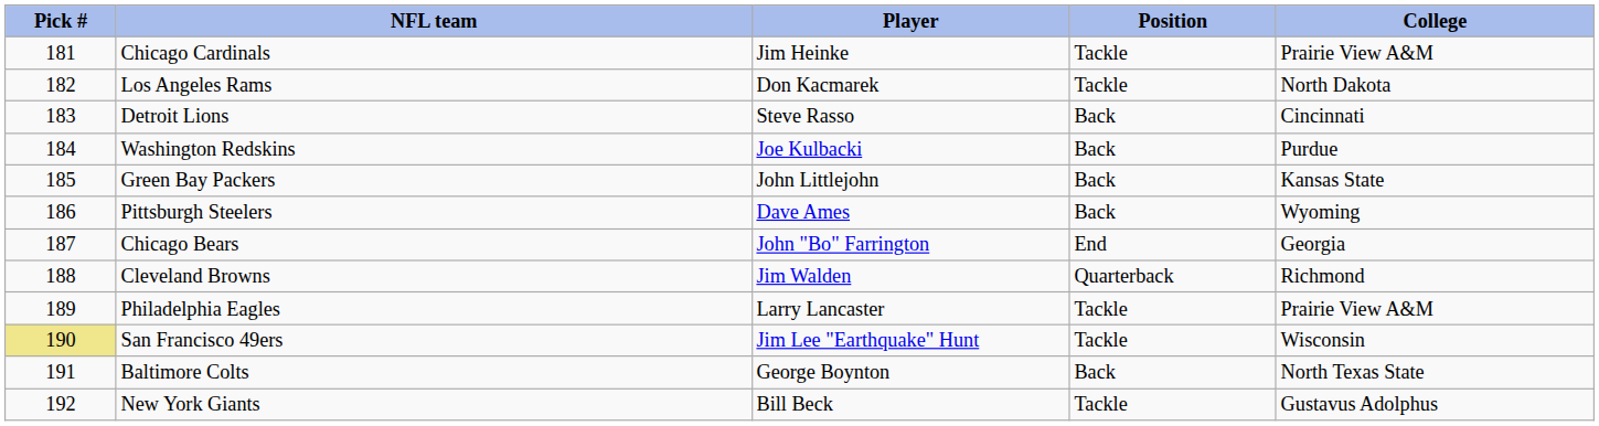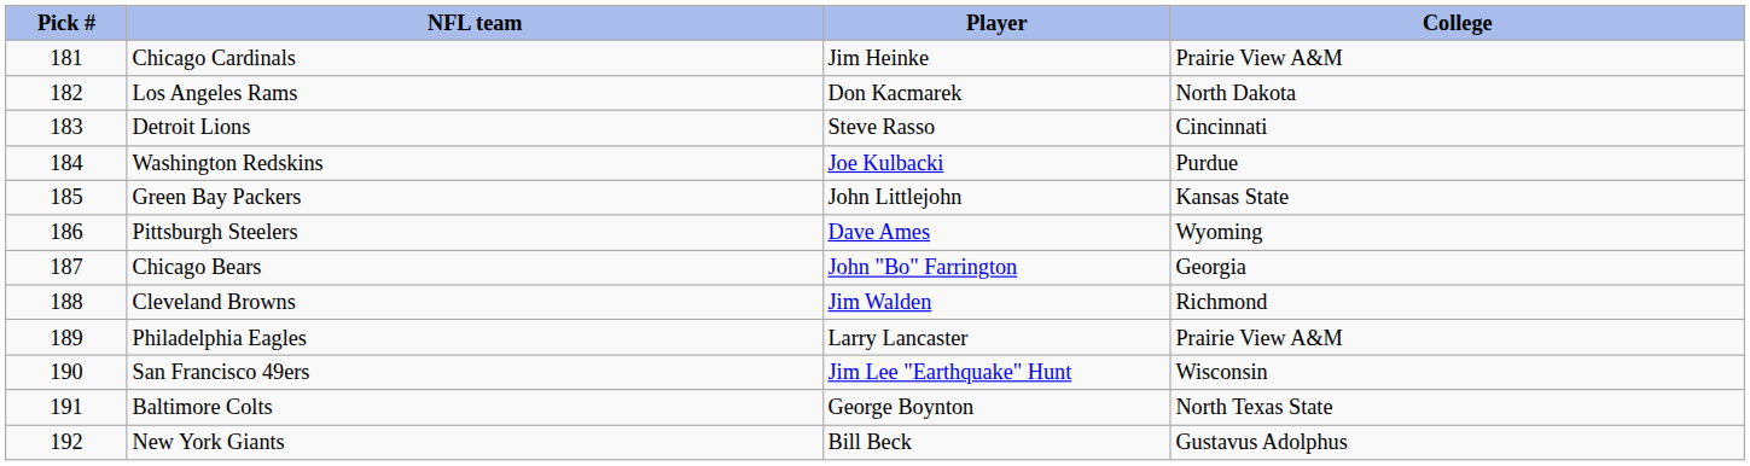- column: Position | Tackle | Tackle | Back | Back | Back | Back | End | Quarterback | Tackle | Tackle | Back | Tackle
San Francisco 49ers | Pick #: khaki background -> no background
